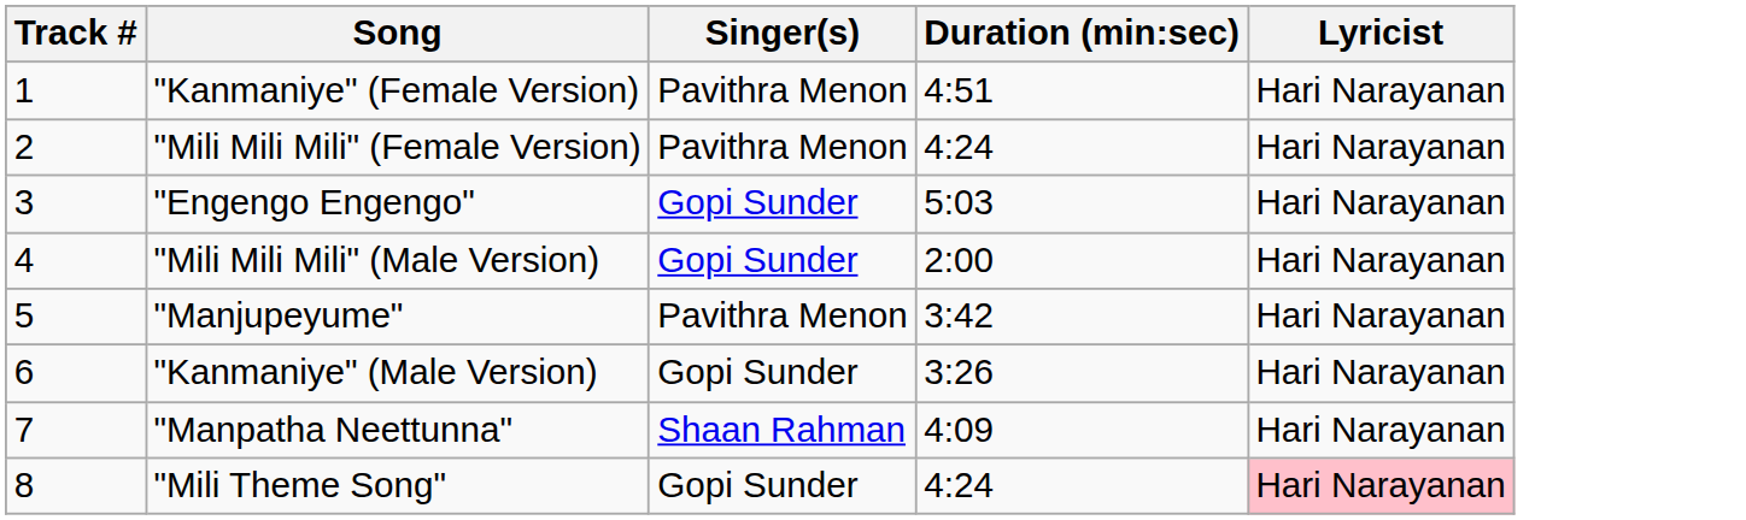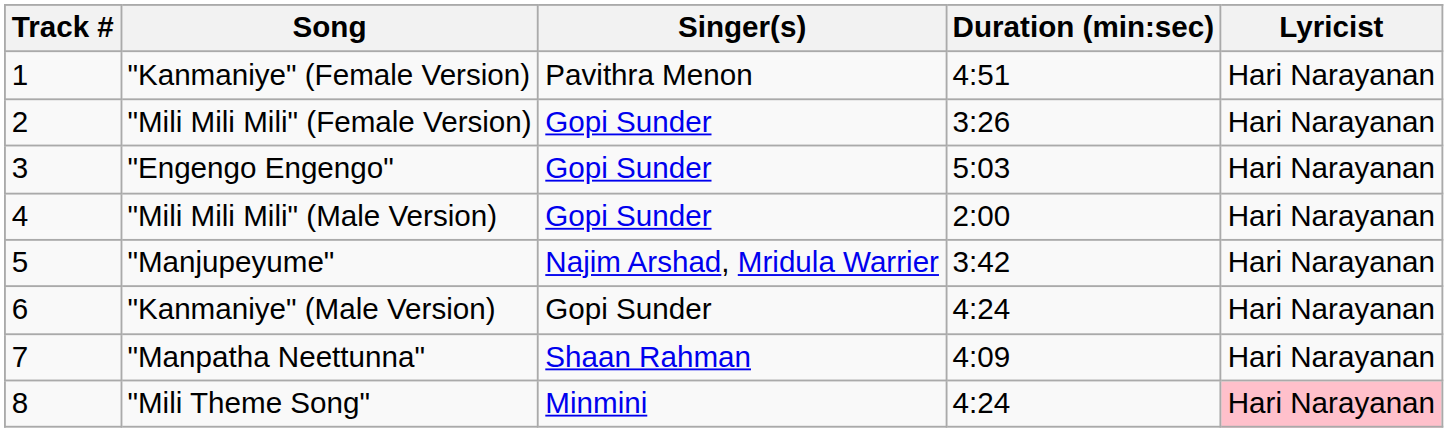"Mili Mili Mili" (Female Version) | Singer(s): Pavithra Menon -> Gopi Sunder
"Mili Mili Mili" (Female Version) | Duration (min:sec): 4:24 -> 3:26
"Manjupeyume" | Singer(s): Pavithra Menon -> Najim Arshad, Mridula Warrier
"Kanmaniye" (Male Version) | Duration (min:sec): 3:26 -> 4:24
"Mili Theme Song" | Singer(s): Gopi Sunder -> Minmini
